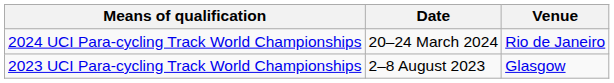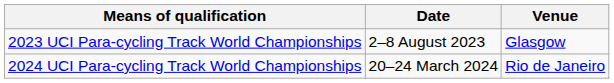rows swapped: 2023 UCI Para-cycling Track World Championships <-> 2024 UCI Para-cycling Track World Championships
